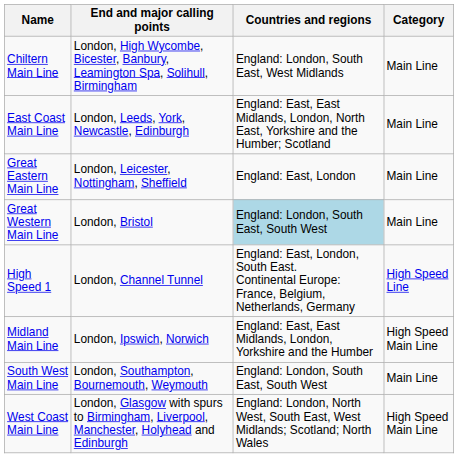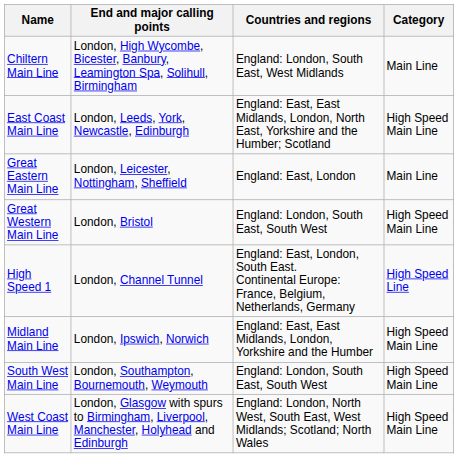East Coast Main Line | Category: Main Line -> High Speed Main Line
Great Western Main Line | Countries and regions: lightblue background -> no background
Great Western Main Line | Category: Main Line -> High Speed Main Line
South West Main Line | Category: Main Line -> High Speed Main Line
